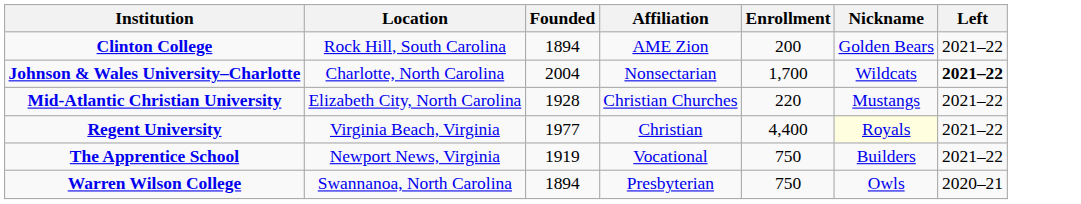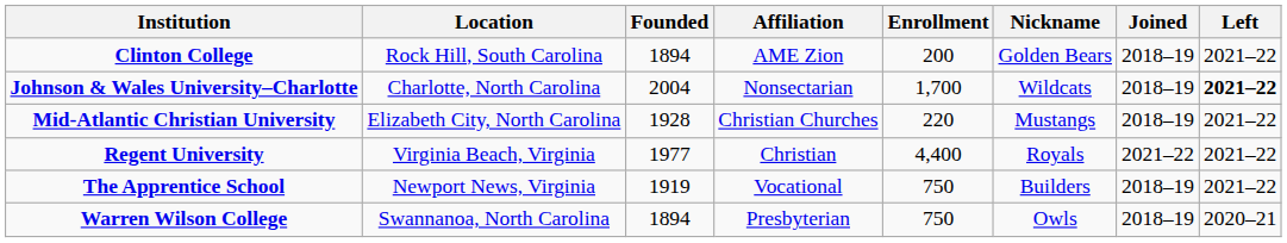+ column: Joined | 2018–19 | 2018–19 | 2018–19 | 2021–22 | 2018–19 | 2018–19
Regent University | Nickname: lightyellow background -> no background
